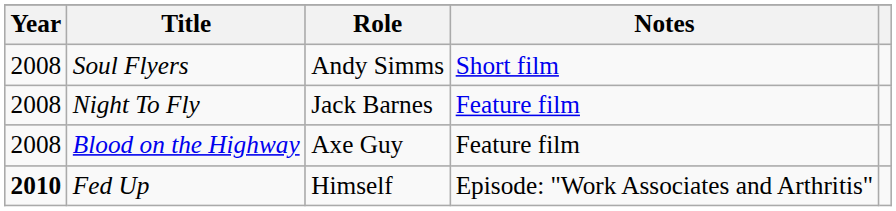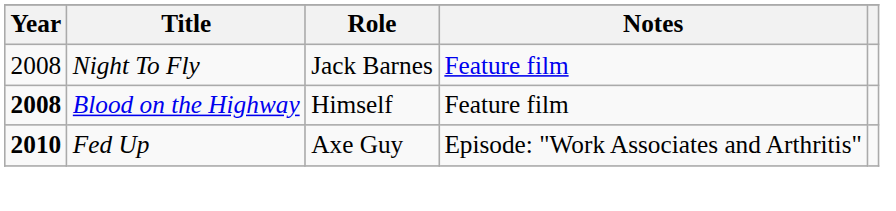- row: 2008 | Soul Flyers | Andy Simms | Short film
Blood on the Highway | Year: normal -> bold
Blood on the Highway | Role: Axe Guy -> Himself
Fed Up | Role: Himself -> Axe Guy
